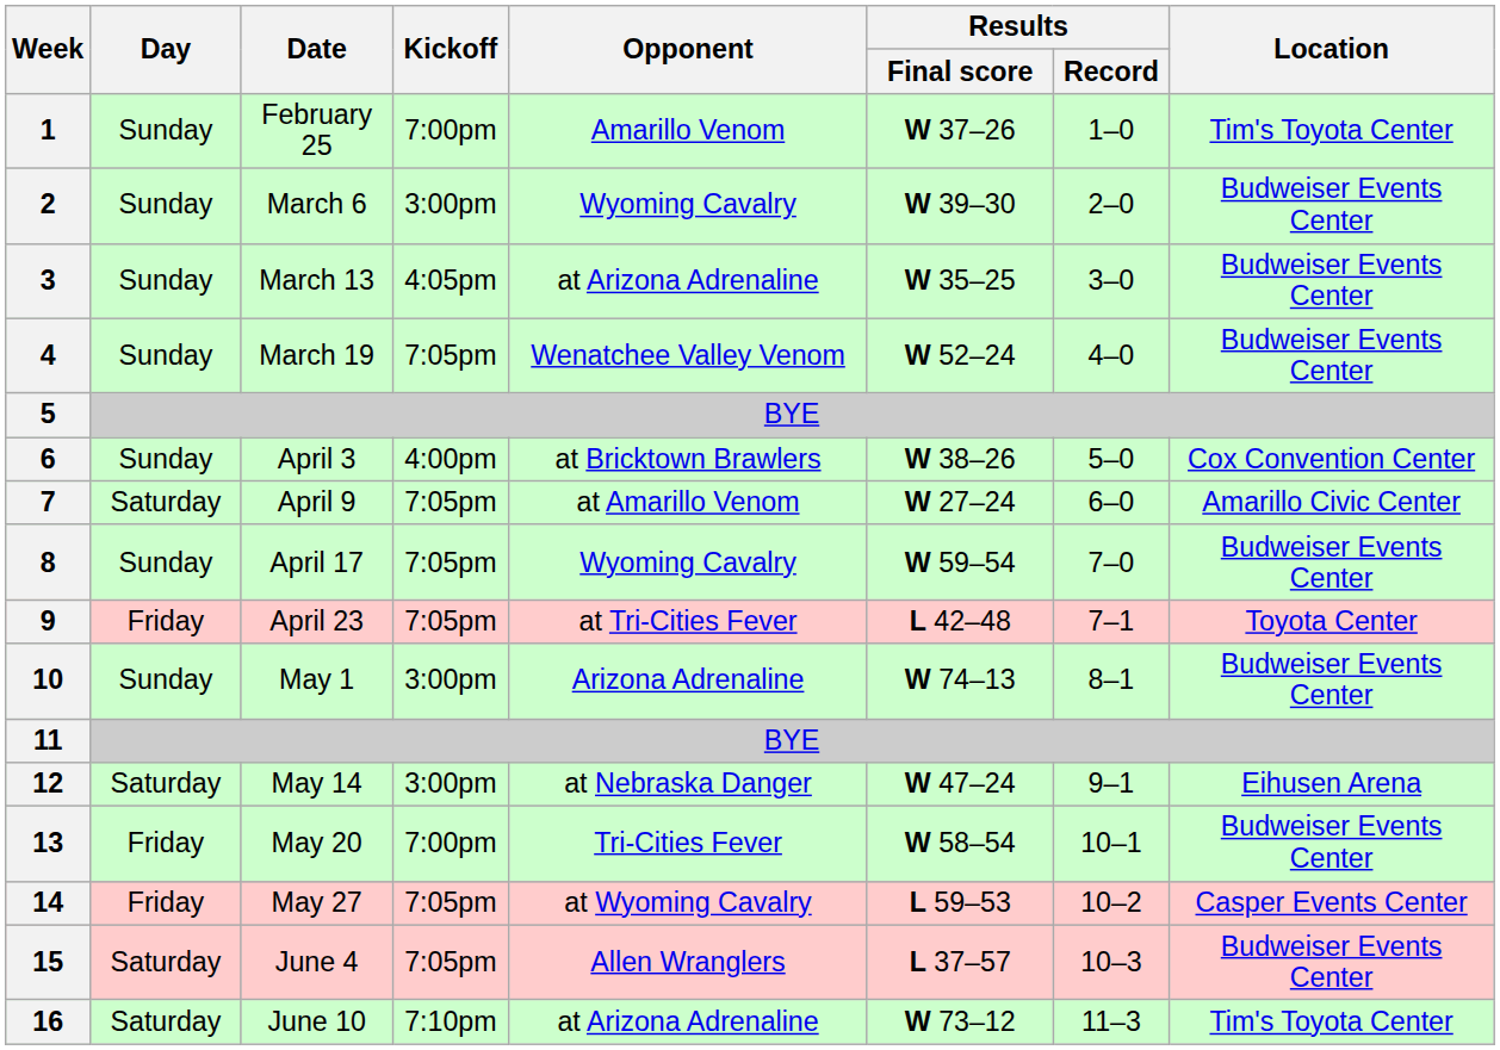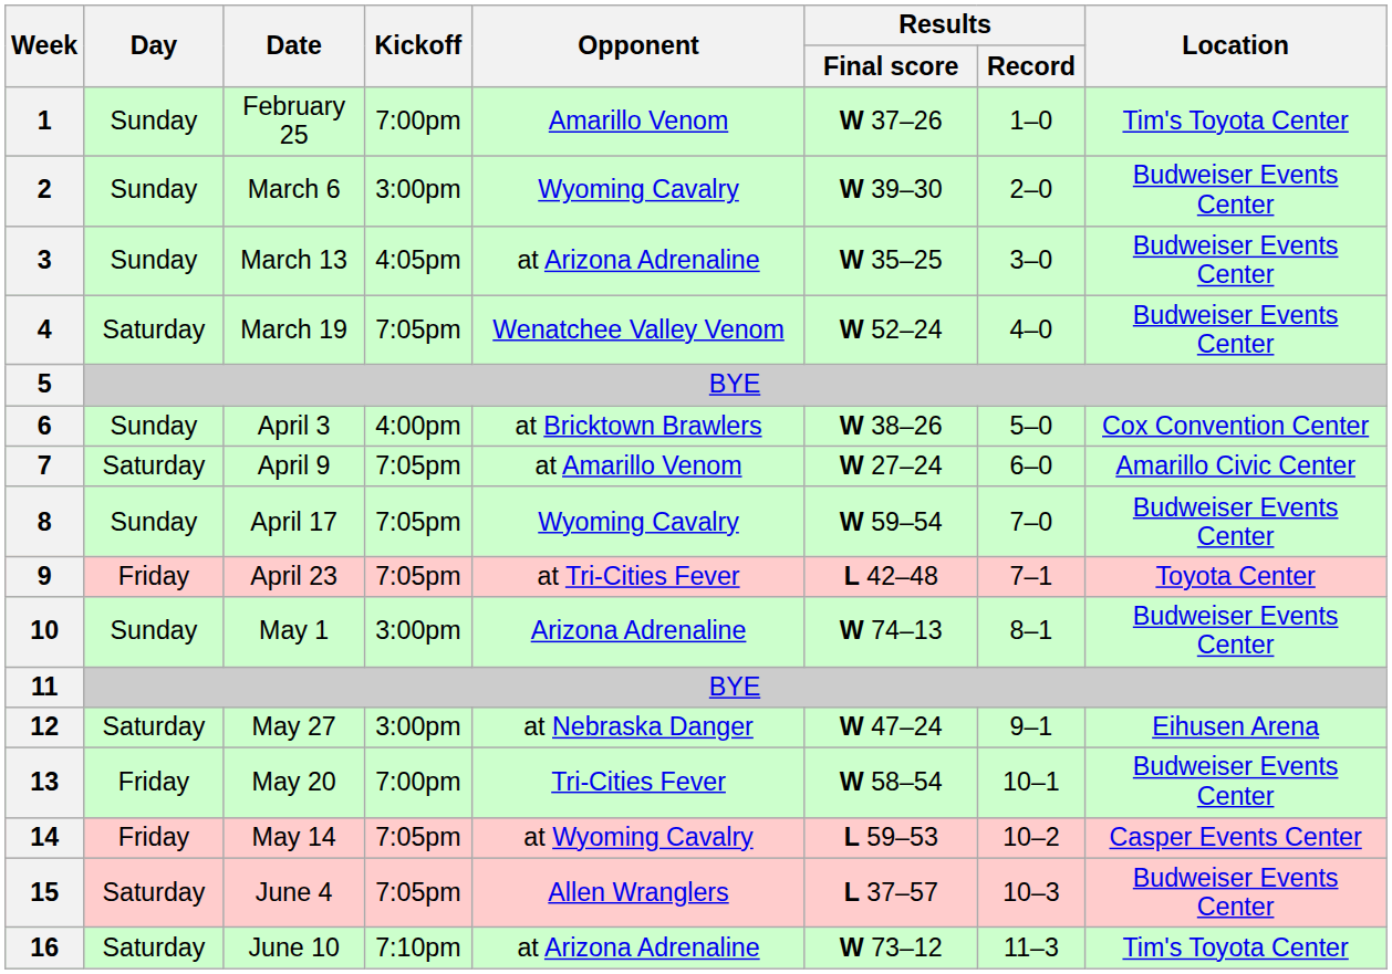4 | Day: Sunday -> Saturday
12 | Date: May 14 -> May 27
14 | Date: May 27 -> May 14
